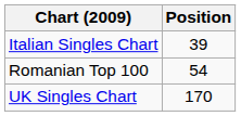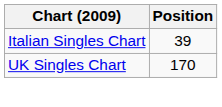- row: Romanian Top 100 | 54
